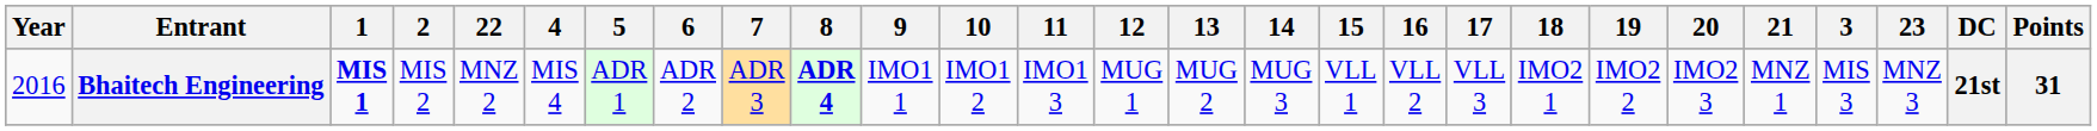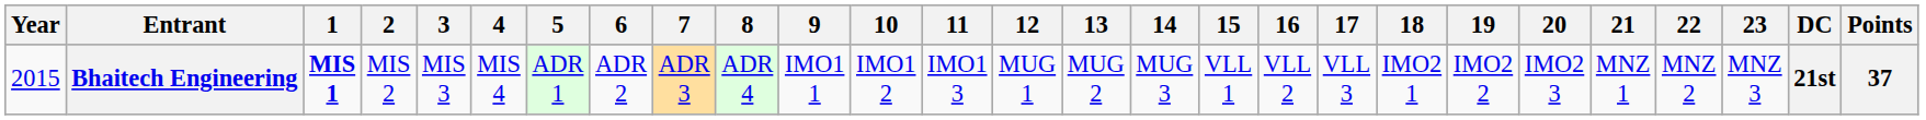columns swapped: 3 <-> 22
Bhaitech Engineering | Year: 2016 -> 2015
Bhaitech Engineering | 8: bold -> normal
Bhaitech Engineering | Points: 31 -> 37
